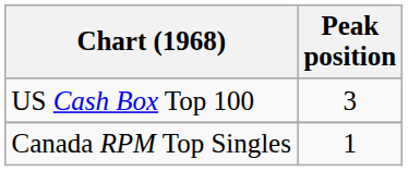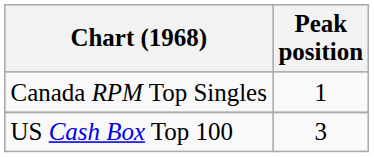rows swapped: Canada RPM Top Singles <-> US Cash Box Top 100
